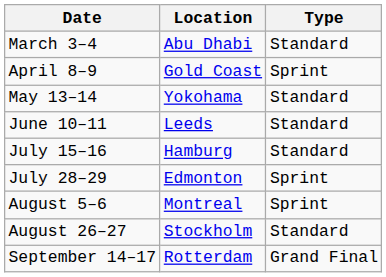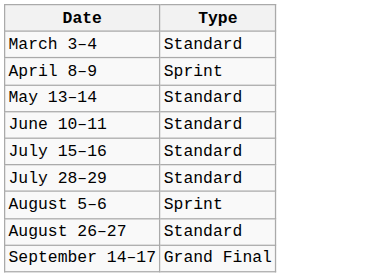- column: Location | Abu Dhabi | Gold Coast | Yokohama | Leeds | Hamburg | Edmonton | Montreal | Stockholm | Rotterdam
July 28–29 | Type: Sprint -> Standard
